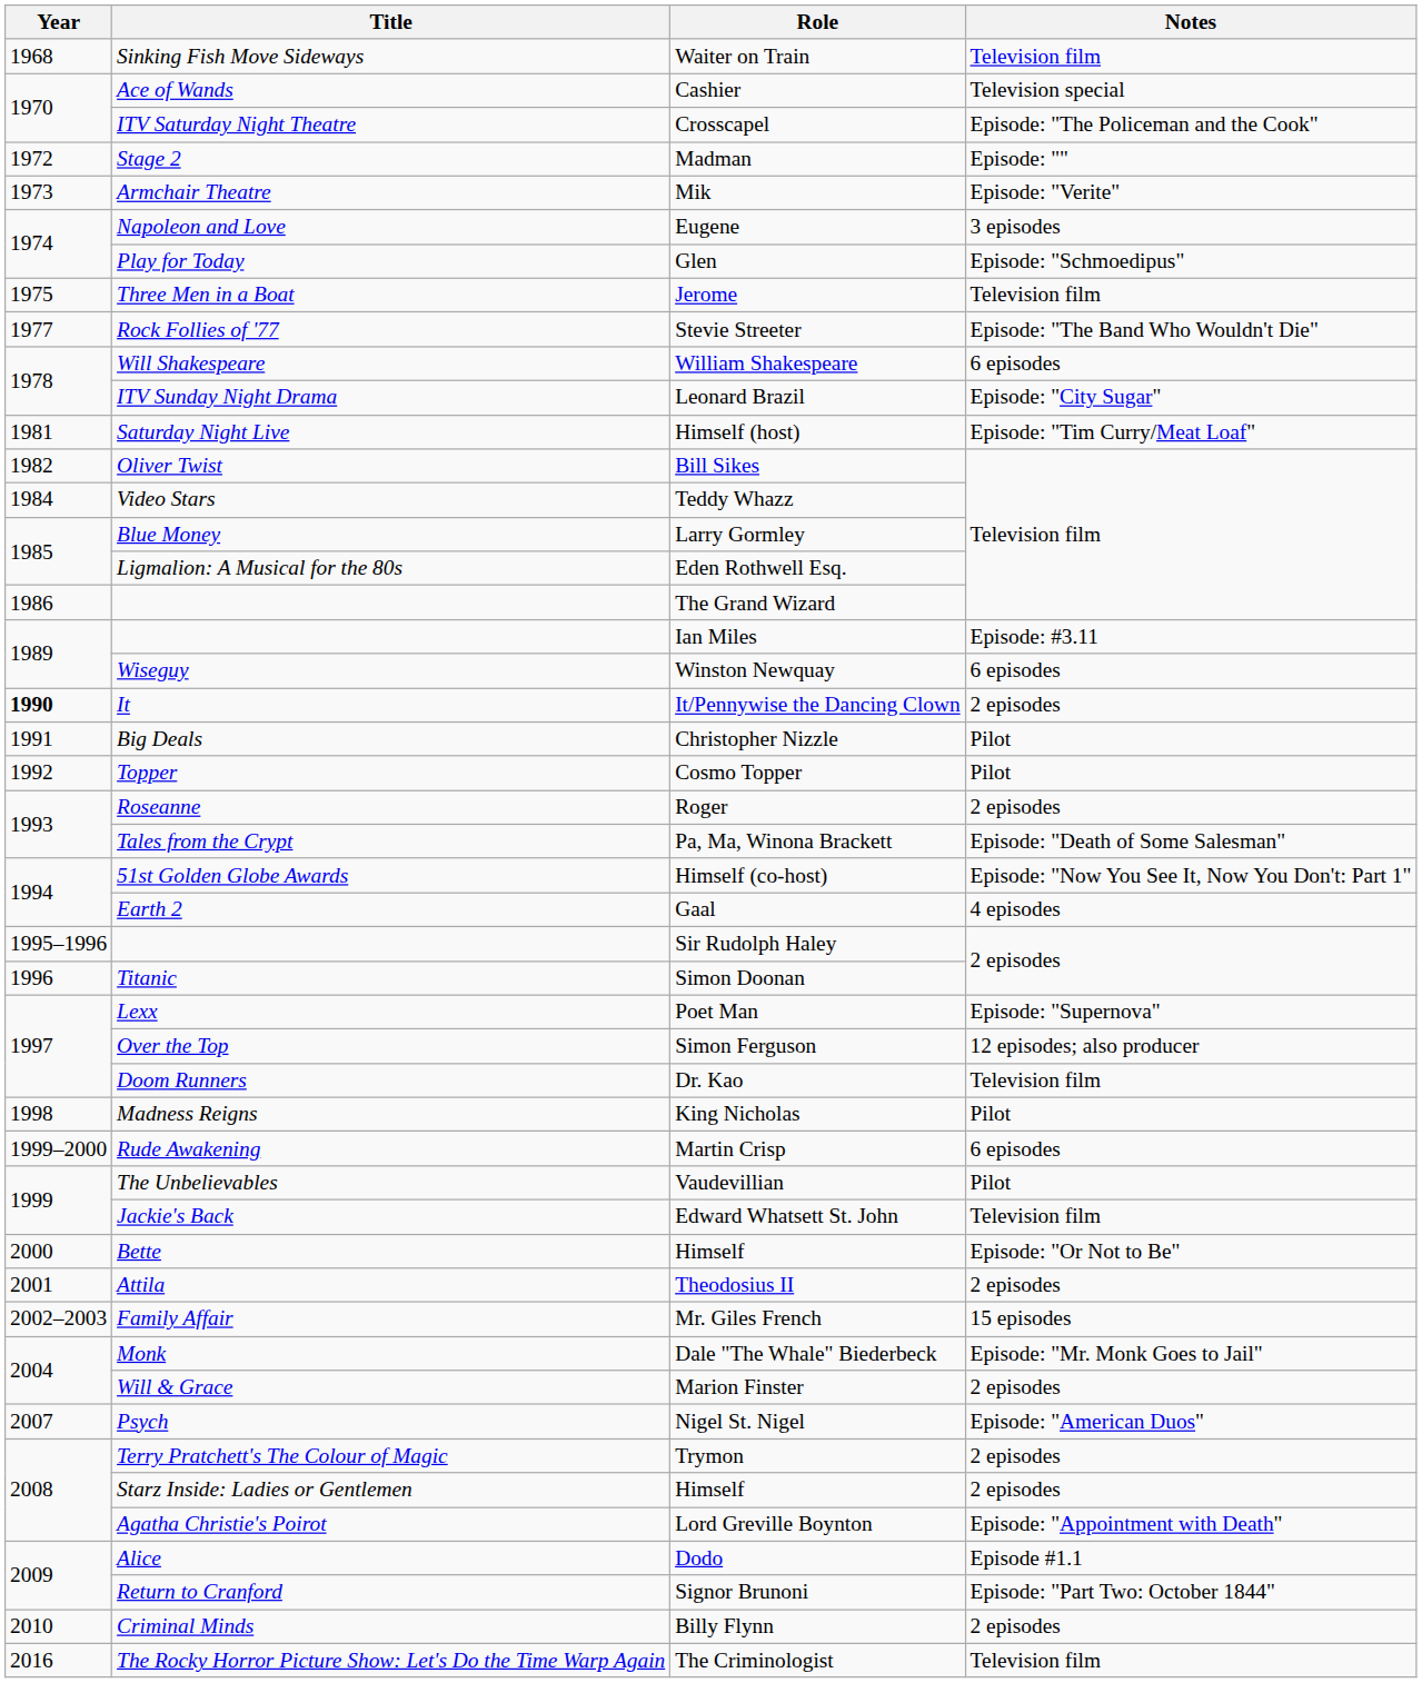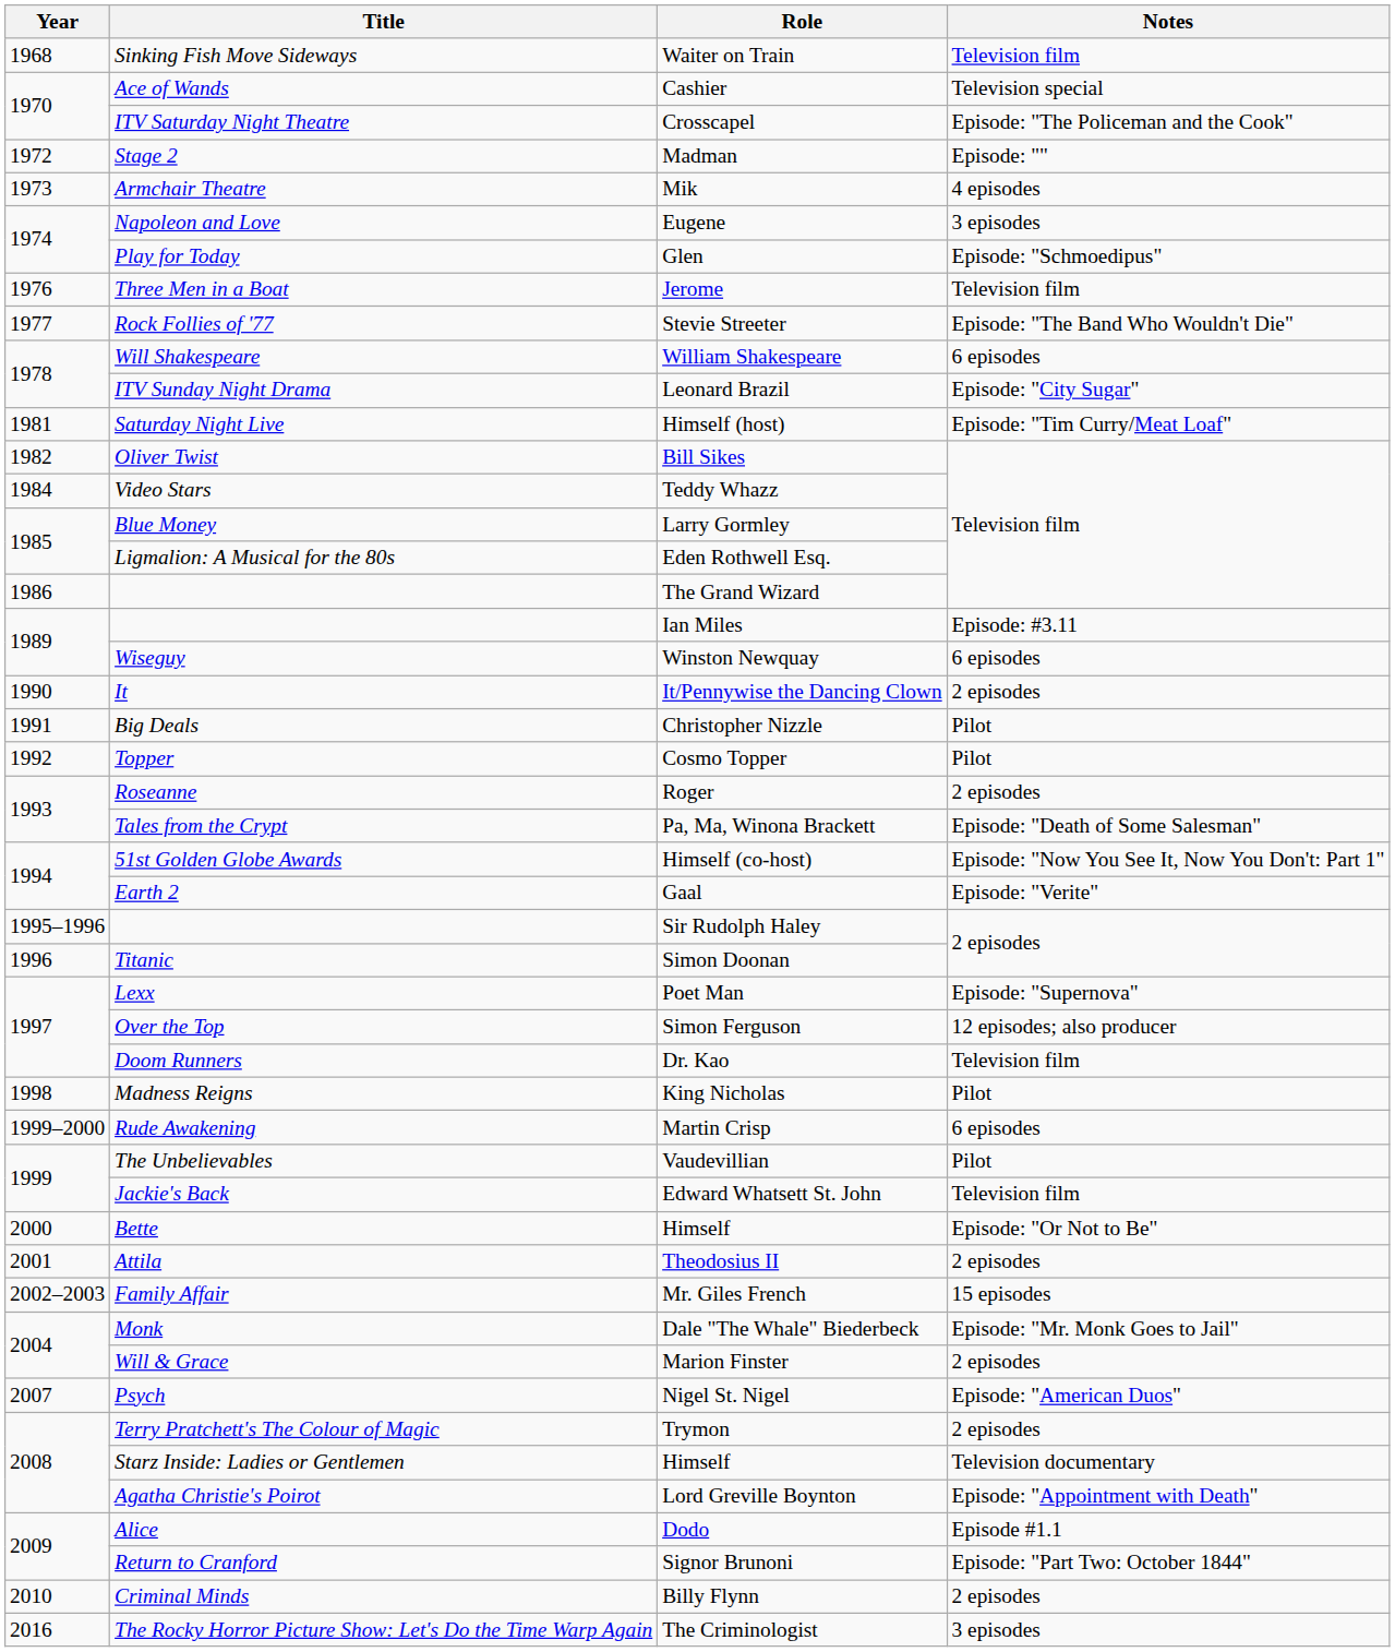Mik | Notes: Episode: "Verite" -> 4 episodes
Jerome | Year: 1975 -> 1976
It/Pennywise the Dancing Clown | Year: bold -> normal
Gaal | Notes: 4 episodes -> Episode: "Verite"
Starz Inside: Ladies or Gentlemen / Himself | Notes: 2 episodes -> Television documentary
The Criminologist | Notes: Television film -> 3 episodes
